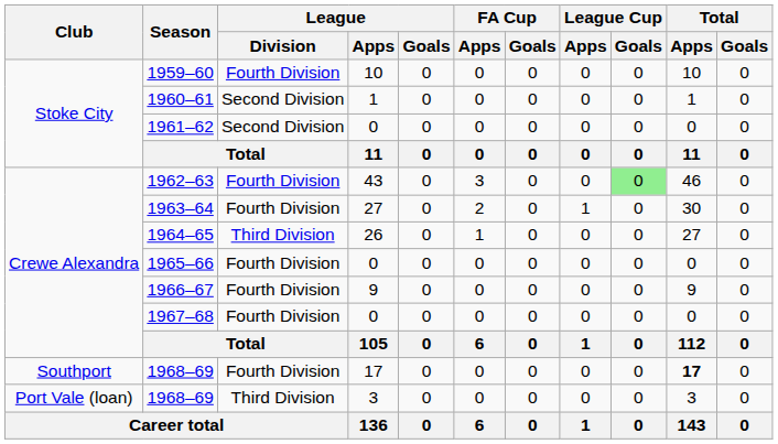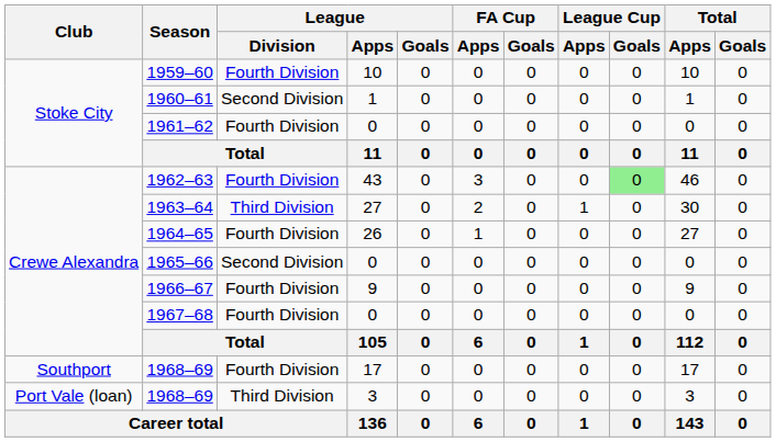1961–62 | League / Division: Second Division -> Fourth Division
1963–64 | League / Division: Fourth Division -> Third Division
1964–65 | League / Division: Third Division -> Fourth Division
1965–66 | League / Division: Fourth Division -> Second Division
1968–69 / 17 | Total / Apps: bold -> normal
